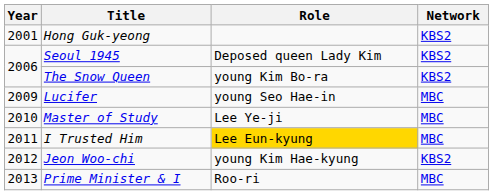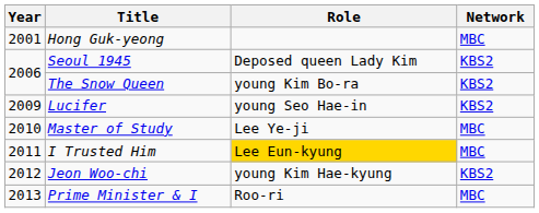Hong Guk-yeong | Network: KBS2 -> MBC
Lucifer | Network: MBC -> KBS2
